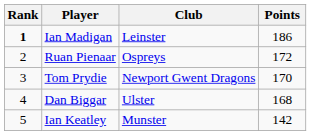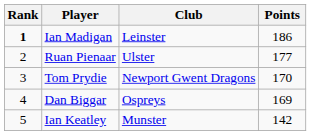Ruan Pienaar | Club: Ospreys -> Ulster
Ruan Pienaar | Points: 172 -> 177
Dan Biggar | Club: Ulster -> Ospreys
Dan Biggar | Points: 168 -> 169
